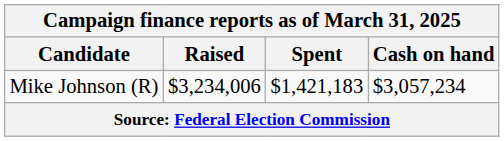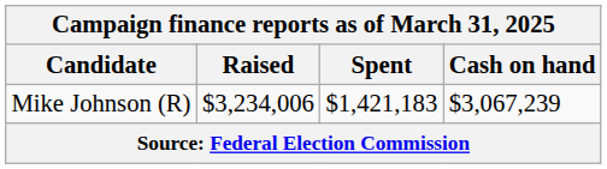Mike Johnson (R) | Cash on hand: $3,057,234 -> $3,067,239
